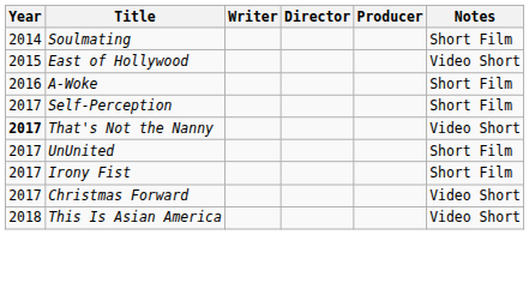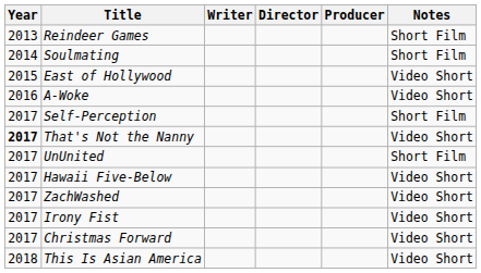+ row: 2013 | Reindeer Games | Short Film
A-Woke | Notes: Short Film -> Video Short
+ row: 2017 | Hawaii Five-Below | Video Short
+ row: 2017 | ZachWashed | Video Short
Irony Fist | Notes: Short Film -> Video Short
